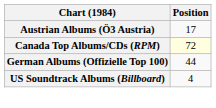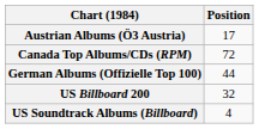Canada Top Albums/CDs (RPM) | Position: lightyellow background -> no background
+ row: US Billboard 200 | 32
